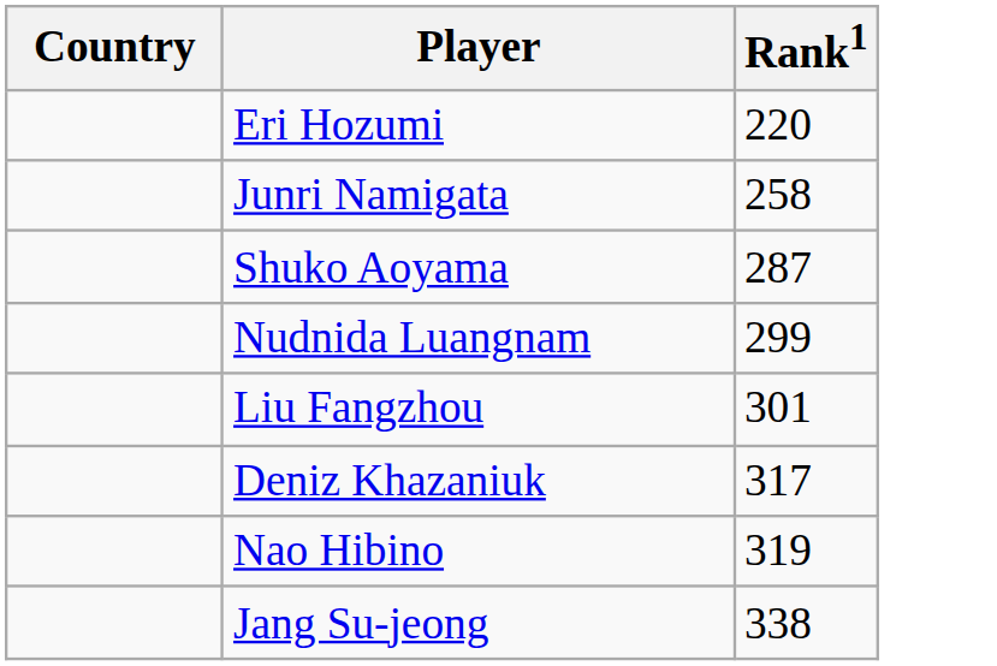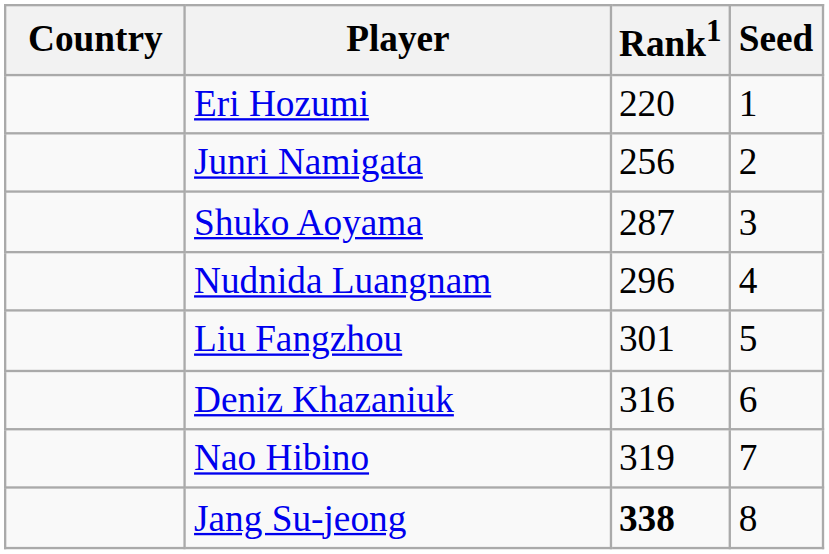+ column: Seed | 1 | 2 | 3 | 4 | 5 | 6 | 7 | 8
Junri Namigata | Rank1: 258 -> 256
Nudnida Luangnam | Rank1: 299 -> 296
Deniz Khazaniuk | Rank1: 317 -> 316
Jang Su-jeong | Rank1: normal -> bold
